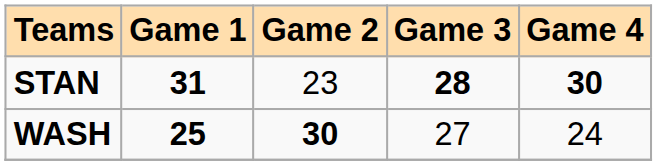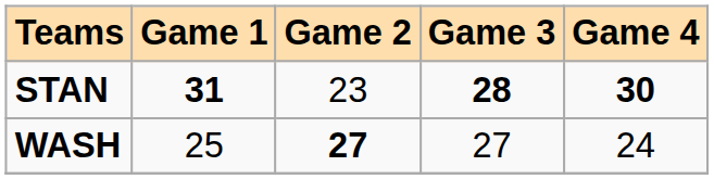WASH | Game 1: bold -> normal
WASH | Game 2: 30 -> 27
